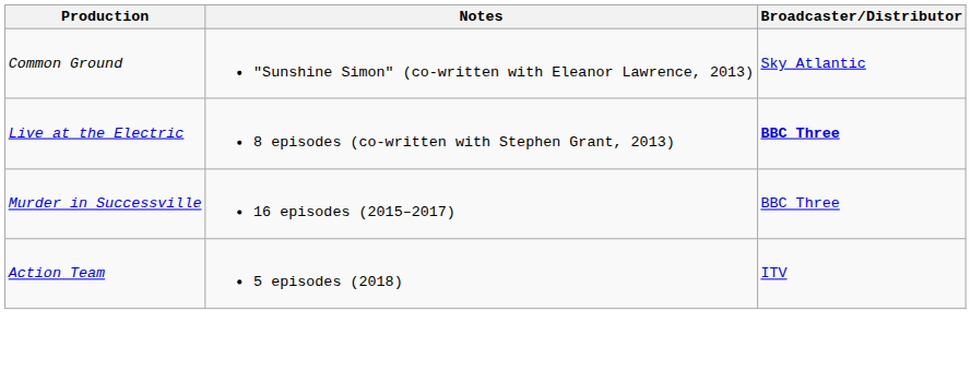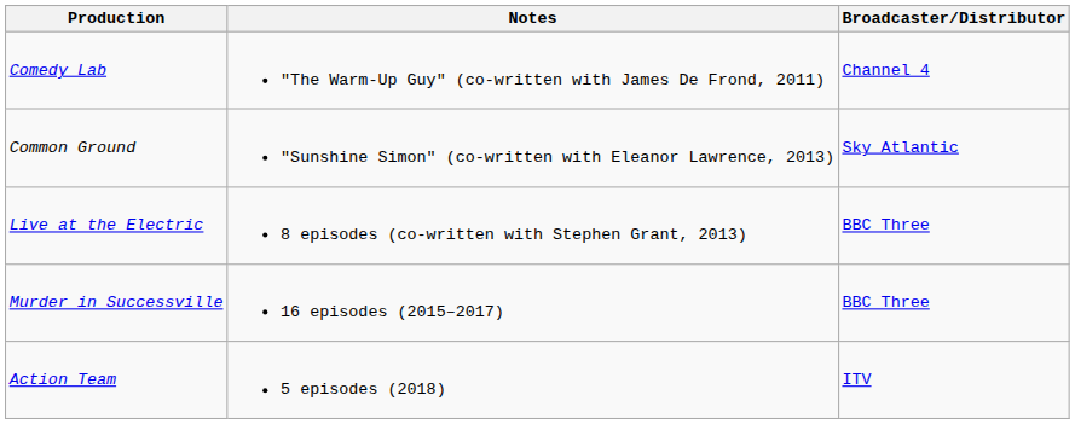+ row: Comedy Lab | "The Warm-Up Guy" (co-written with James De Frond, 2011) | Channel 4
Live at the Electric | Broadcaster/Distributor: bold -> normal
